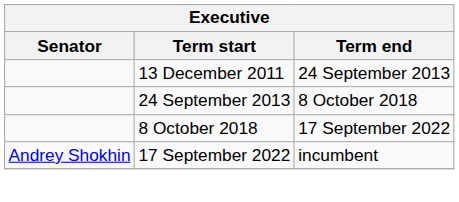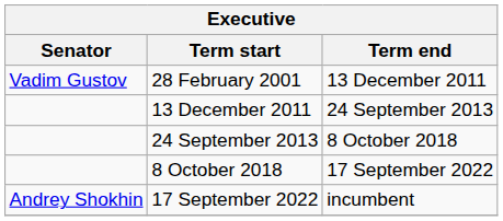+ row: Vadim Gustov | 28 February 2001 | 13 December 2011
